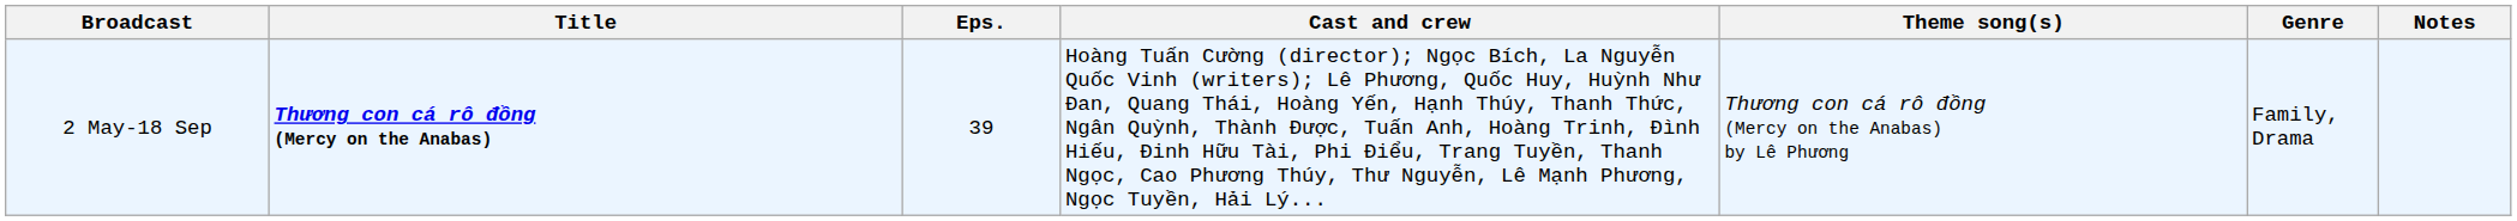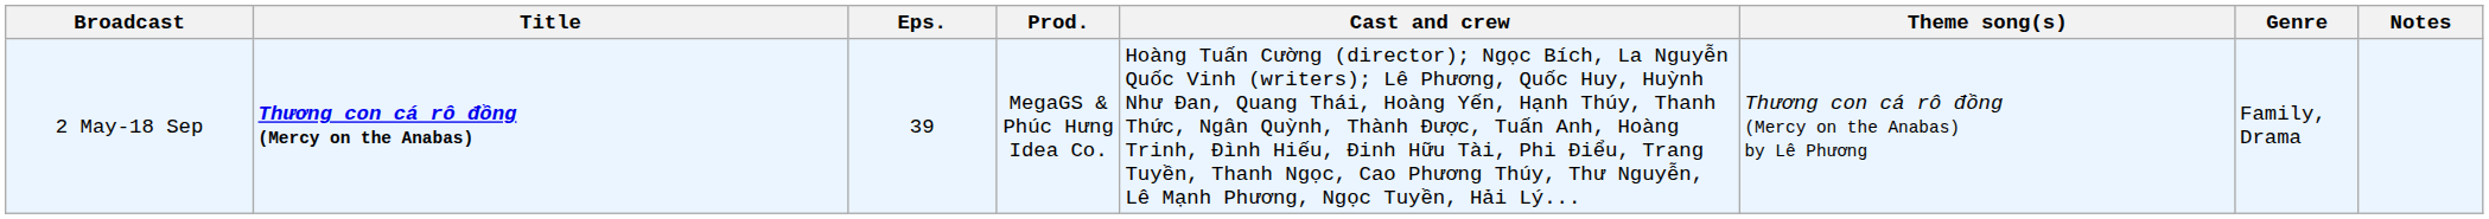+ column: Prod. | MegaGS & Phúc Hưng Idea Co.
